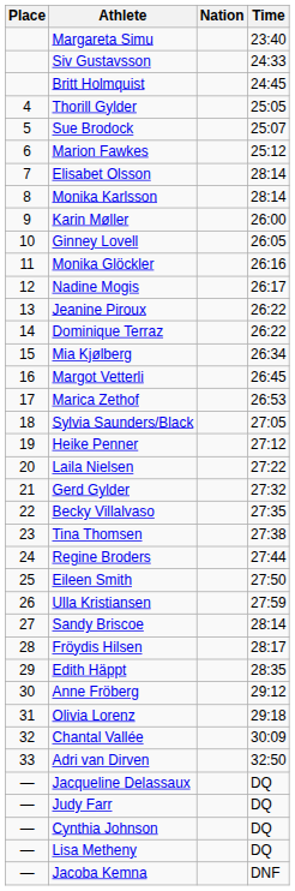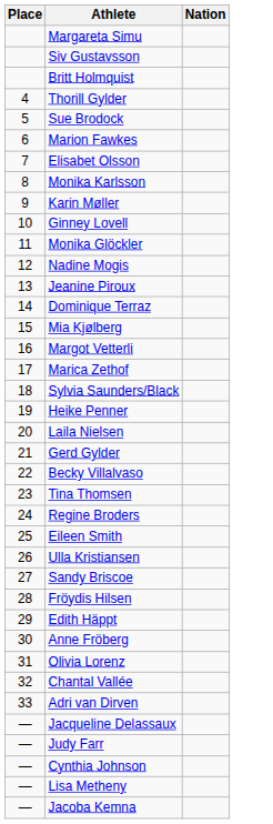- column: Time | 23:40 | 24:33 | 24:45 | 25:05 | 25:07 | 25:12 | 28:14 | 28:14 | 26:00 | 26:05 | 26:16 | 26:17 | 26:22 | 26:22 | 26:34 | 26:45 | 26:53 | 27:05 | 27:12 | 27:22 | 27:32 | 27:35 | 27:38 | 27:44 | 27:50 | 27:59 | 28:14 | 28:17 | 28:35 | 29:12 | 29:18 | 30:09 | 32:50 | DQ | DQ | DQ | DQ | DNF
